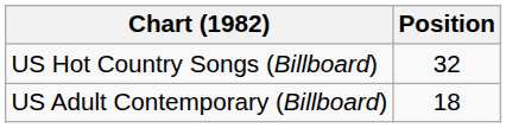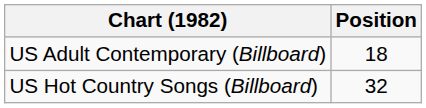rows swapped: US Adult Contemporary (Billboard) <-> US Hot Country Songs (Billboard)
